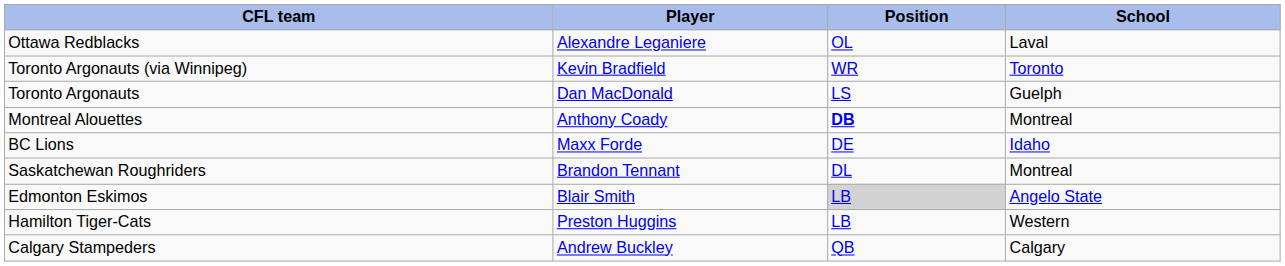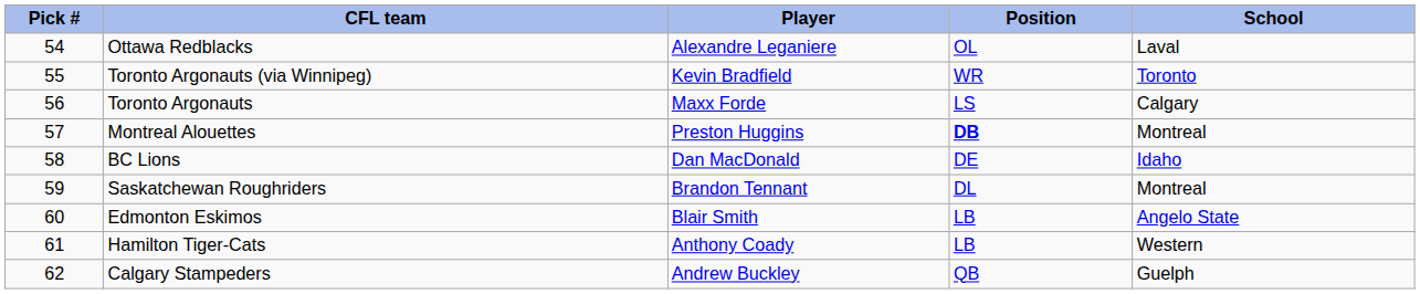+ column: Pick # | 54 | 55 | 56 | 57 | 58 | 59 | 60 | 61 | 62
Toronto Argonauts | Player: Dan MacDonald -> Maxx Forde
Toronto Argonauts | School: Guelph -> Calgary
Montreal Alouettes | Player: Anthony Coady -> Preston Huggins
BC Lions | Player: Maxx Forde -> Dan MacDonald
Edmonton Eskimos | Position: lightgrey background -> no background
Hamilton Tiger-Cats | Player: Preston Huggins -> Anthony Coady
Calgary Stampeders | School: Calgary -> Guelph
